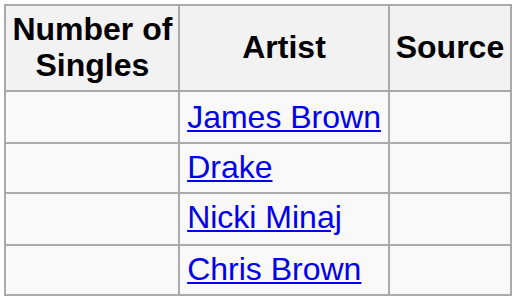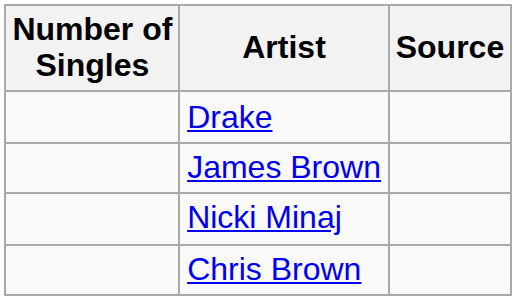rows swapped: Drake <-> James Brown
